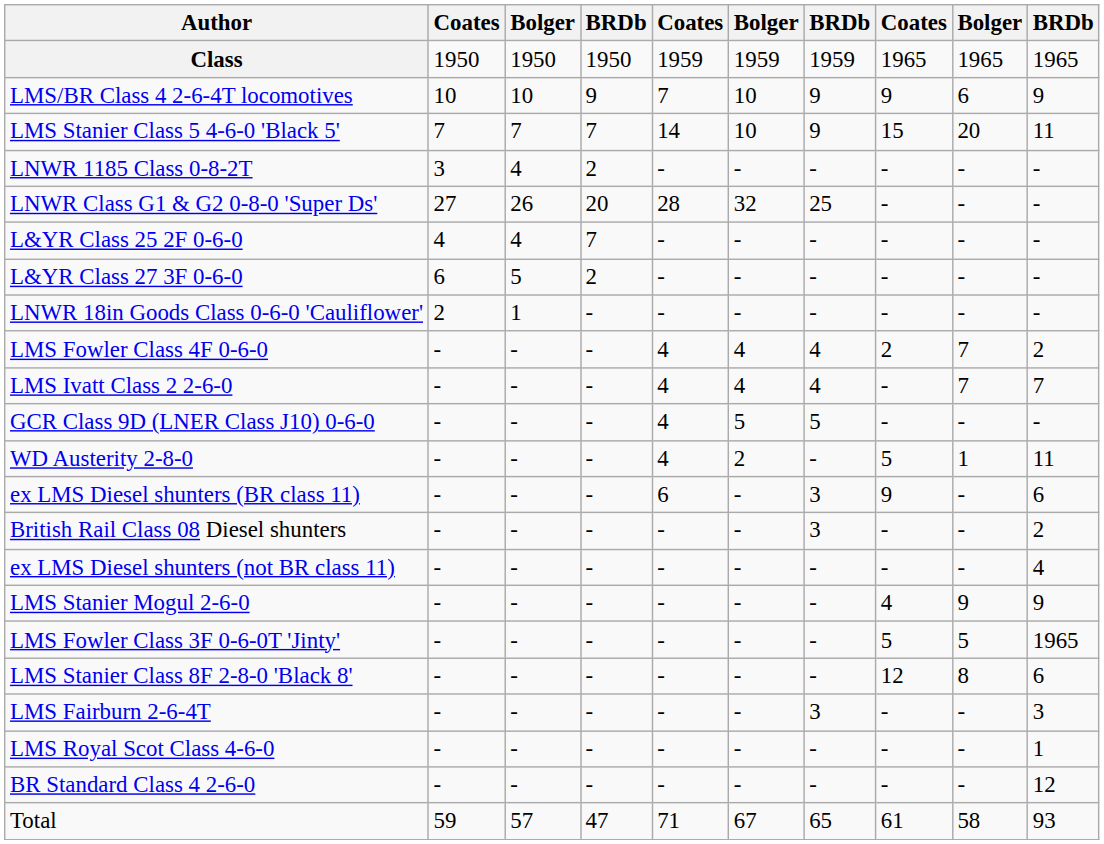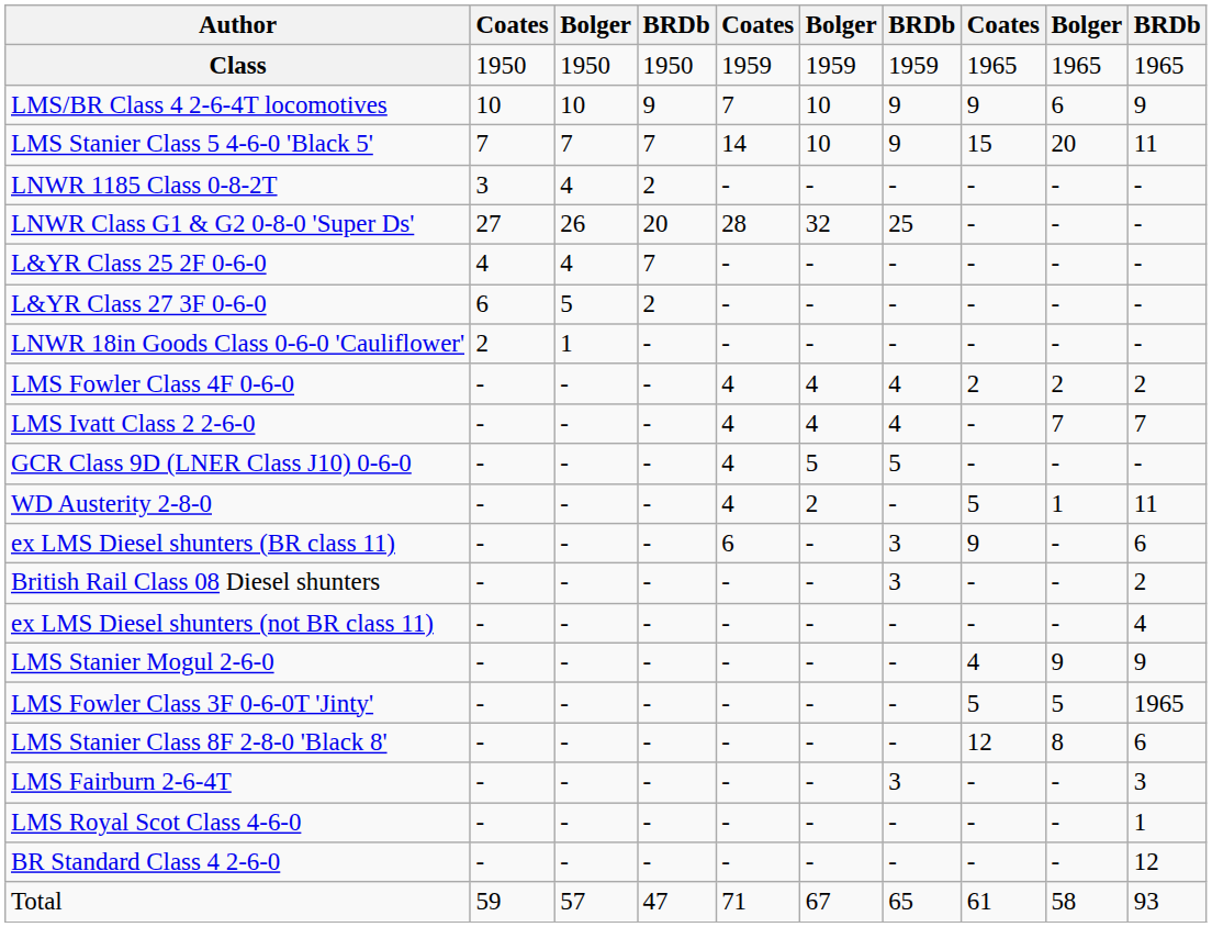LMS Fowler Class 4F 0-6-0 | column 9: 7 -> 2
